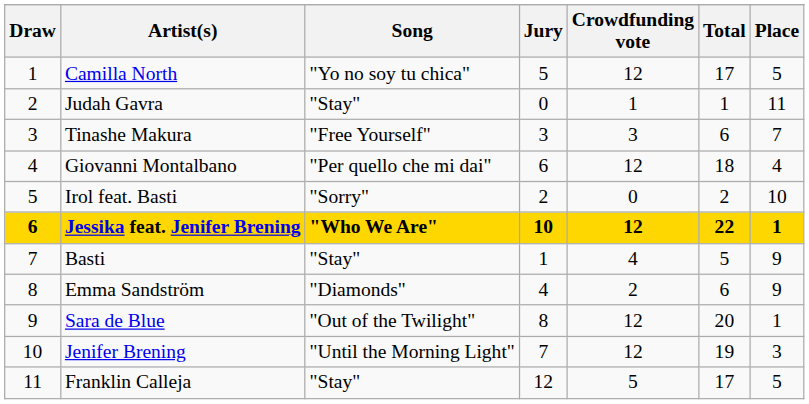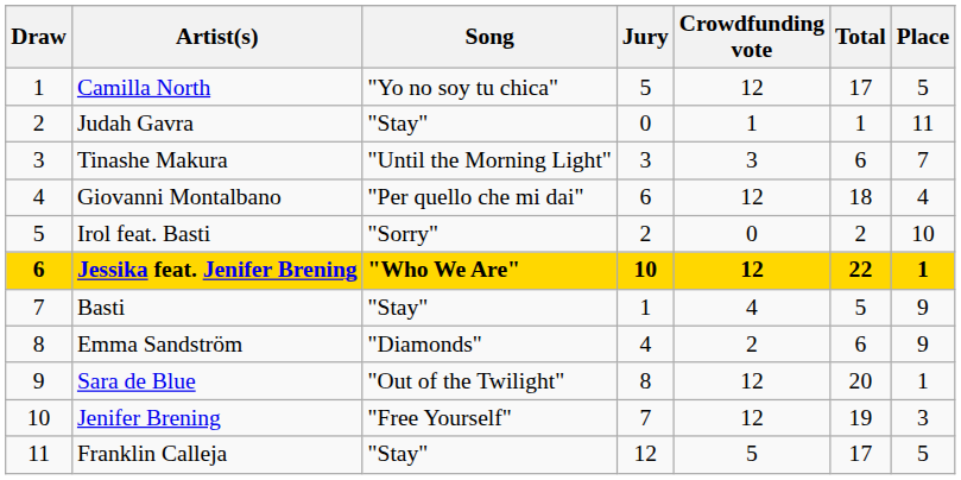Tinashe Makura | Song: "Free Yourself" -> "Until the Morning Light"
Jenifer Brening | Song: "Until the Morning Light" -> "Free Yourself"
